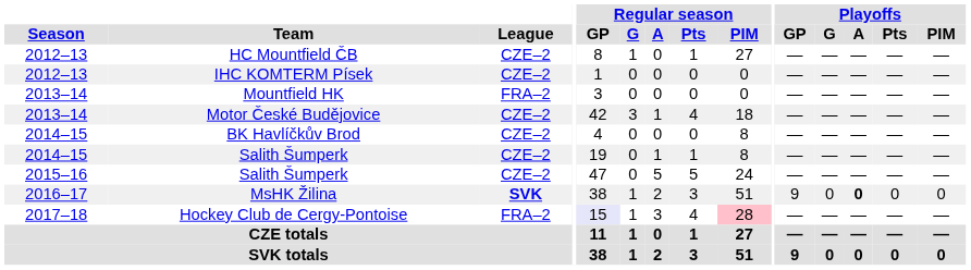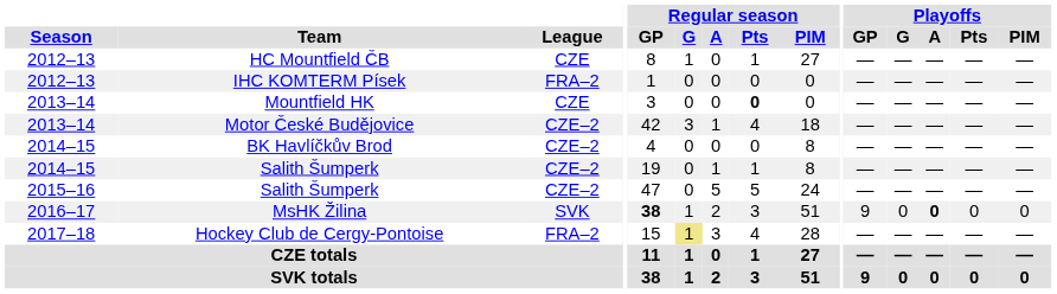HC Mountfield ČB | League: CZE–2 -> CZE
IHC KOMTERM Písek | League: CZE–2 -> FRA–2
Mountfield HK | League: FRA–2 -> CZE
Mountfield HK | Regular season / Pts: normal -> bold
MsHK Žilina | League: bold -> normal
MsHK Žilina | Regular season / GP: normal -> bold
Hockey Club de Cergy-Pontoise | Regular season / GP: lavender background -> no background
Hockey Club de Cergy-Pontoise | Regular season / G: no background -> khaki background
Hockey Club de Cergy-Pontoise | Regular season / PIM: pink background -> no background
